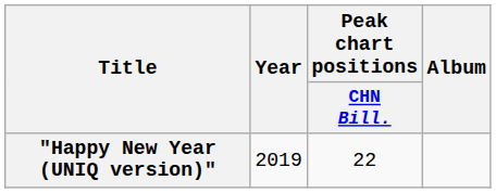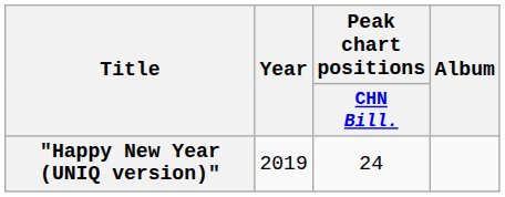"Happy New Year (UNIQ version)" | Peak chart positions / CHN Bill.: 22 -> 24
